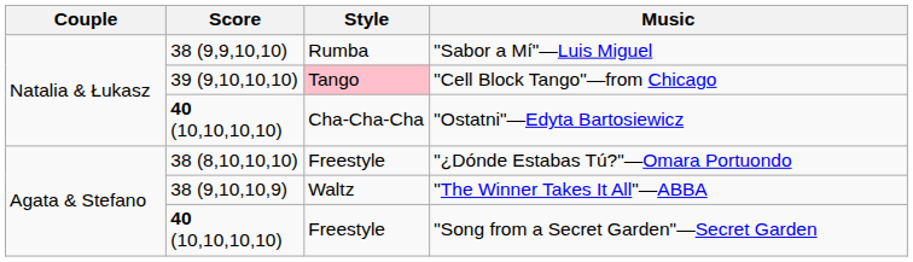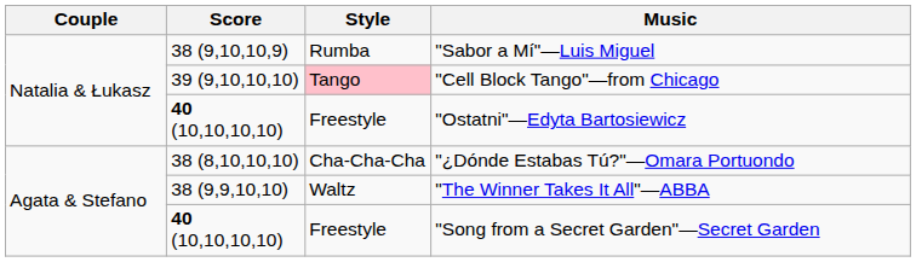"Sabor a Mí"—Luis Miguel | Score: 38 (9,9,10,10) -> 38 (9,10,10,9)
"Ostatni"—Edyta Bartosiewicz | Style: Cha-Cha-Cha -> Freestyle
"¿Dónde Estabas Tú?"—Omara Portuondo | Style: Freestyle -> Cha-Cha-Cha
"The Winner Takes It All"—ABBA | Score: 38 (9,10,10,9) -> 38 (9,9,10,10)
